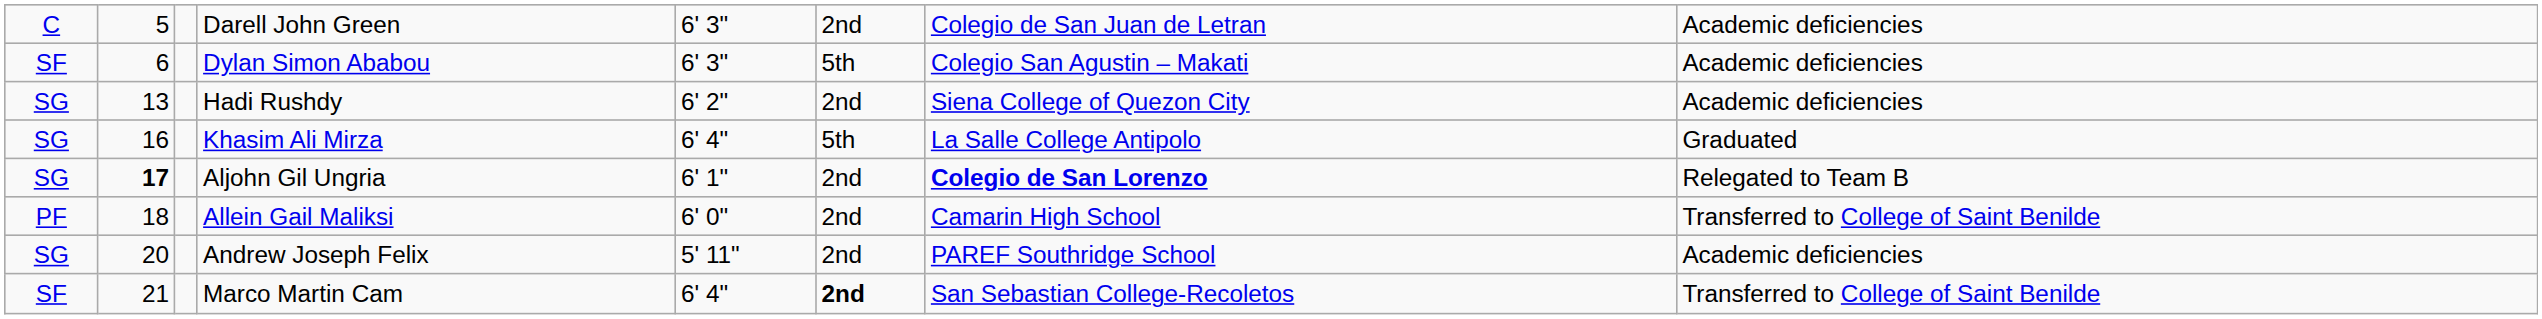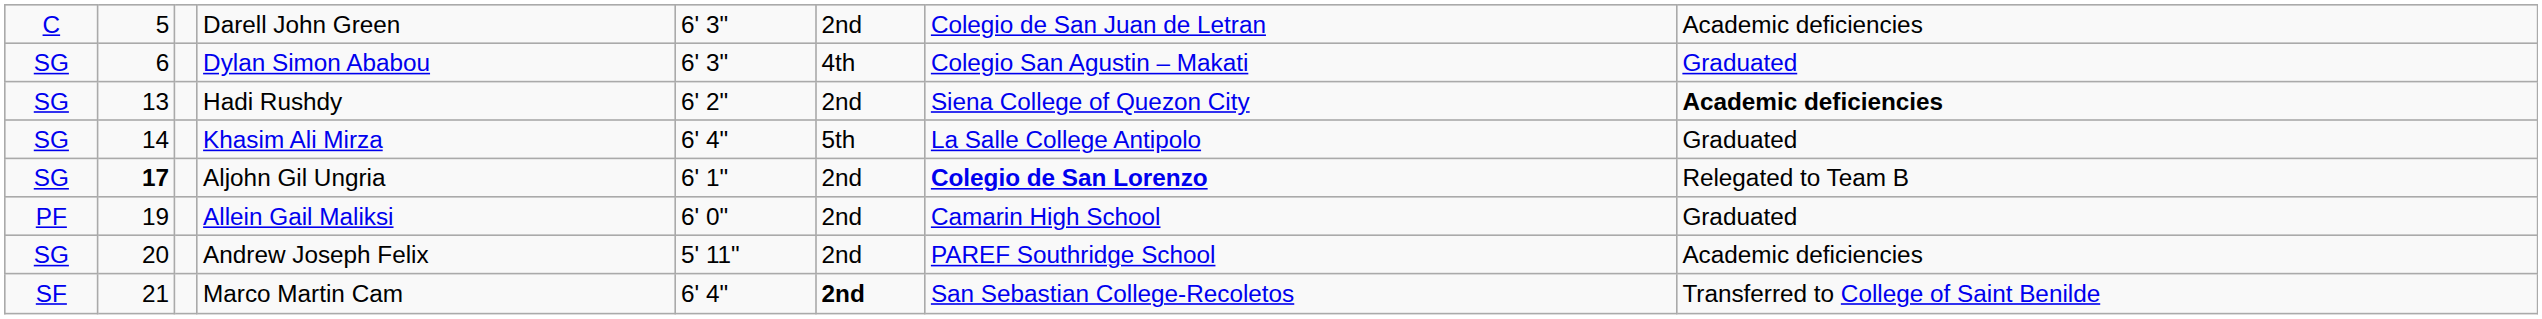Dylan Simon Ababou | column 1: SF -> SG
Dylan Simon Ababou | column 6: 5th -> 4th
Dylan Simon Ababou | column 8: Academic deficiencies -> Graduated
Hadi Rushdy | column 8: normal -> bold
Khasim Ali Mirza | column 2: 16 -> 14
Allein Gail Maliksi | column 2: 18 -> 19
Allein Gail Maliksi | column 8: Transferred to College of Saint Benilde -> Graduated
